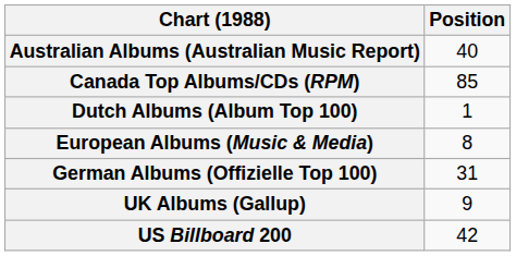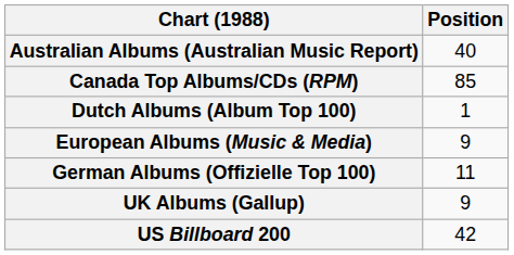European Albums (Music & Media) | Position: 8 -> 9
German Albums (Offizielle Top 100) | Position: 31 -> 11
